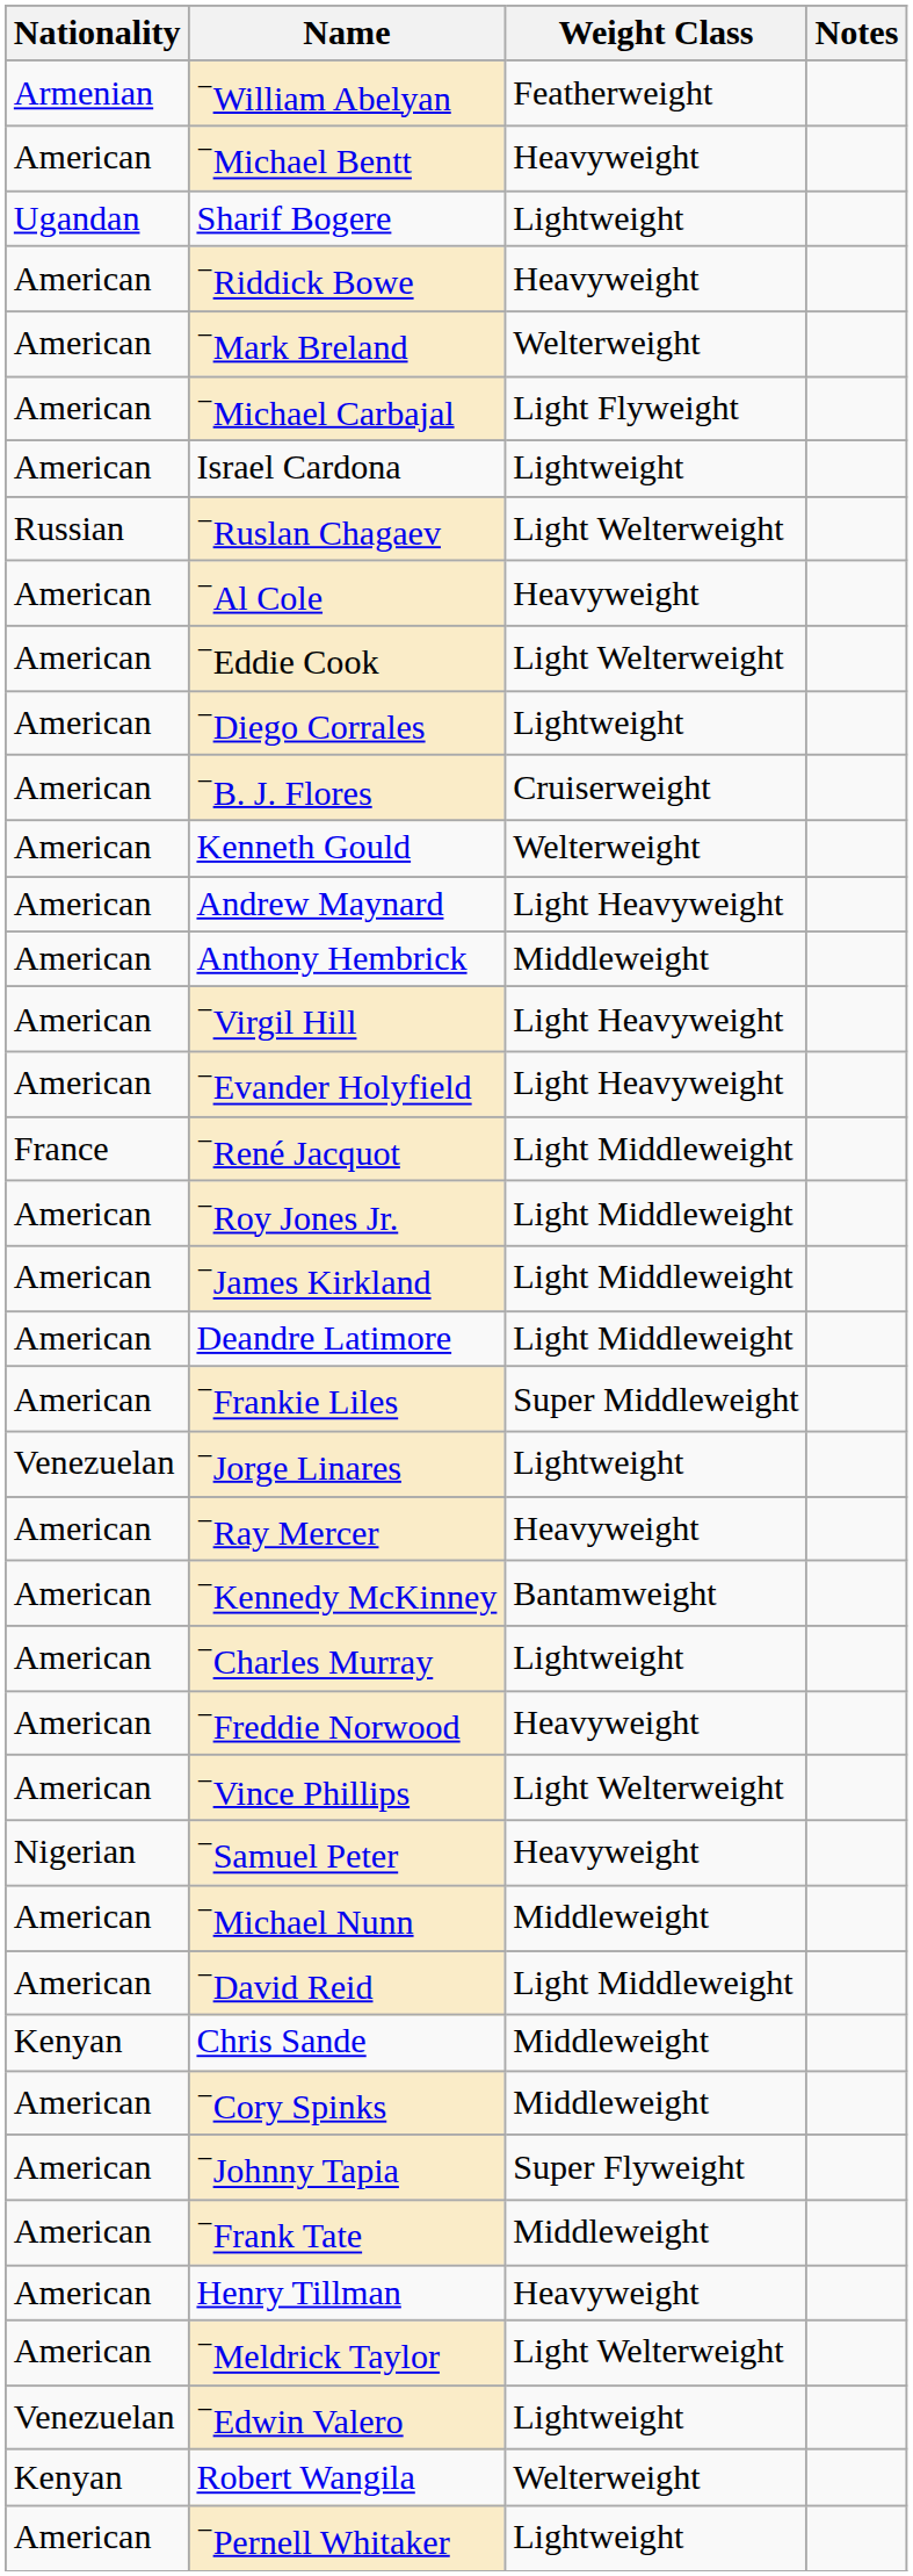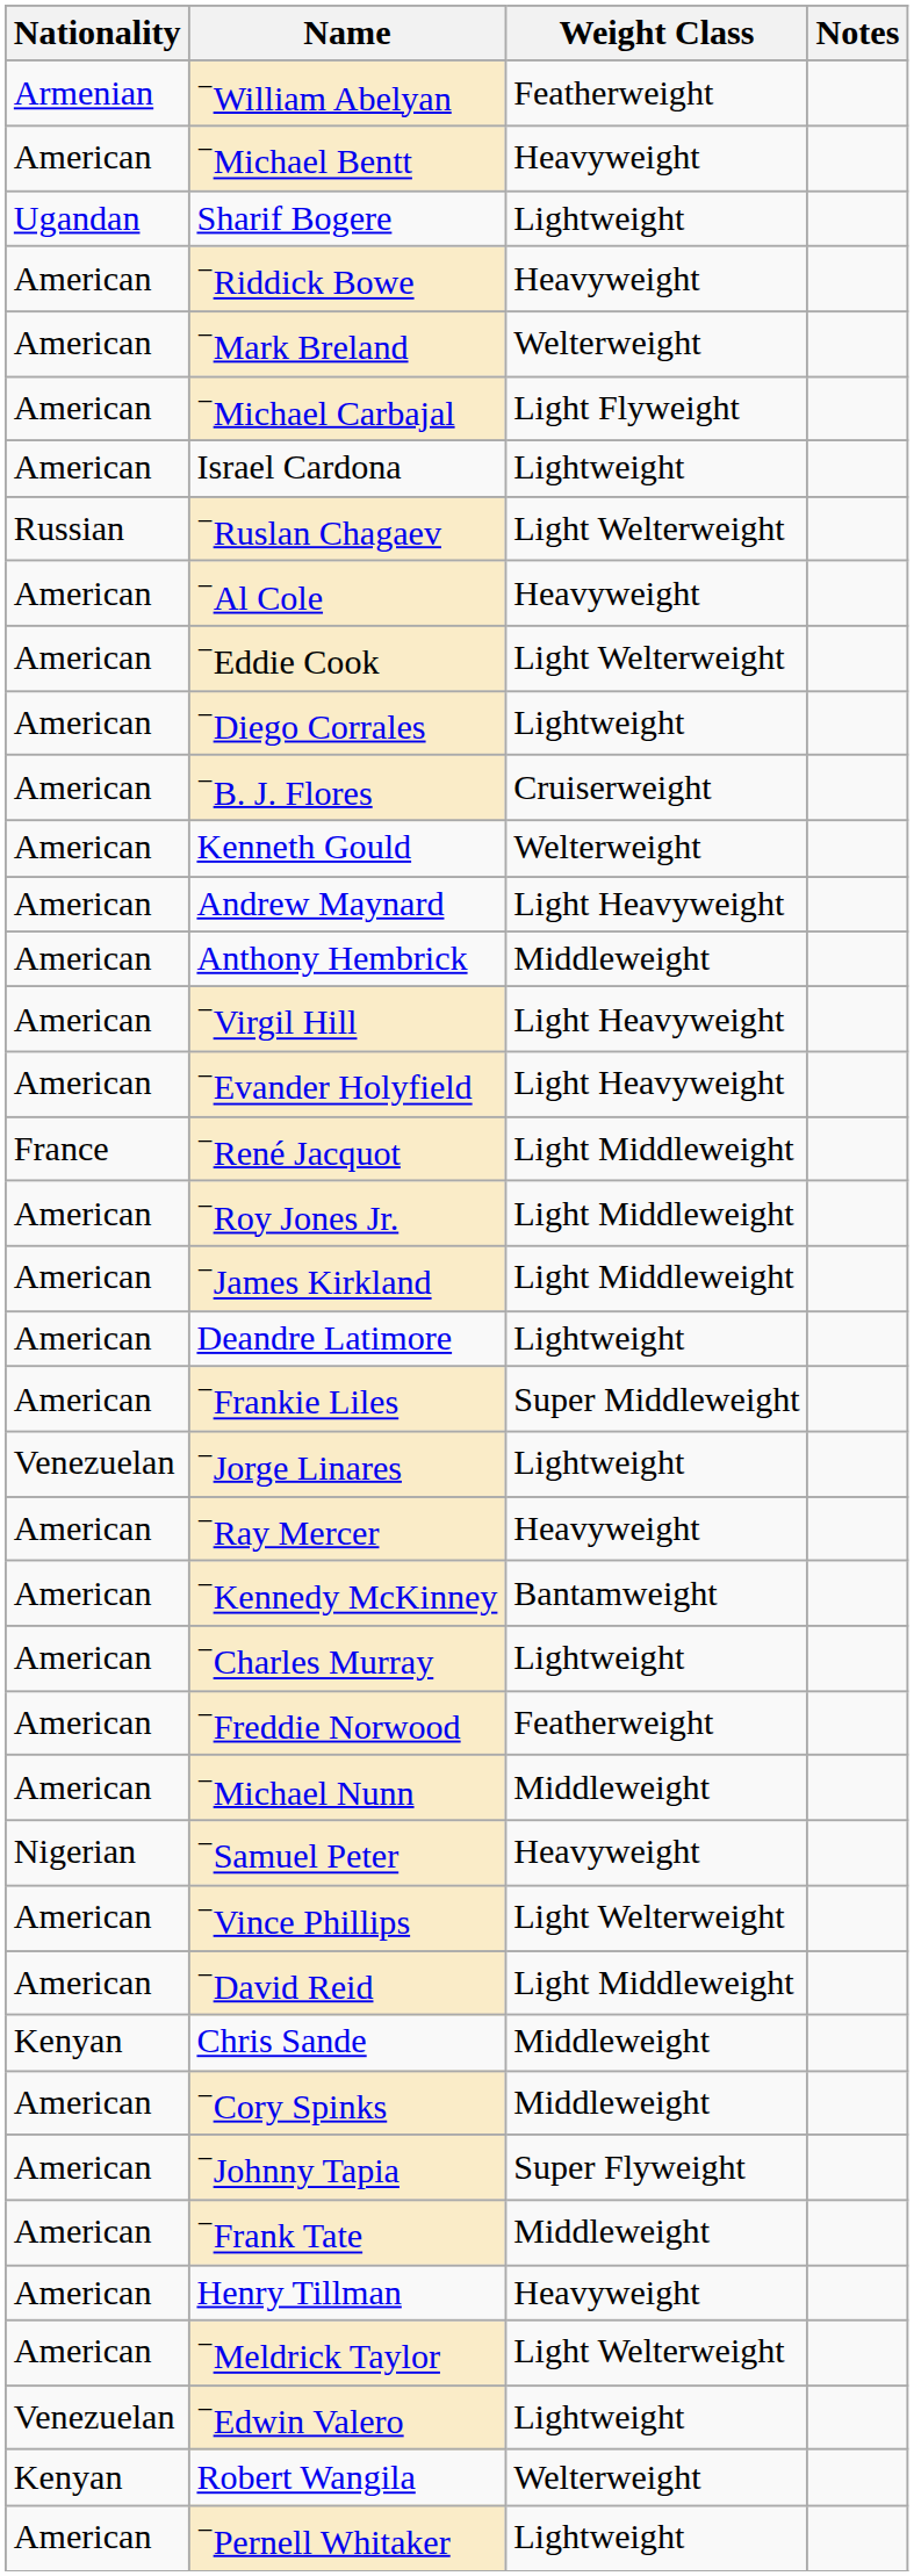Deandre Latimore | Weight Class: Light Middleweight -> Lightweight
−Freddie Norwood | Weight Class: Heavyweight -> Featherweight
rows swapped: −Michael Nunn <-> −Vince Phillips
